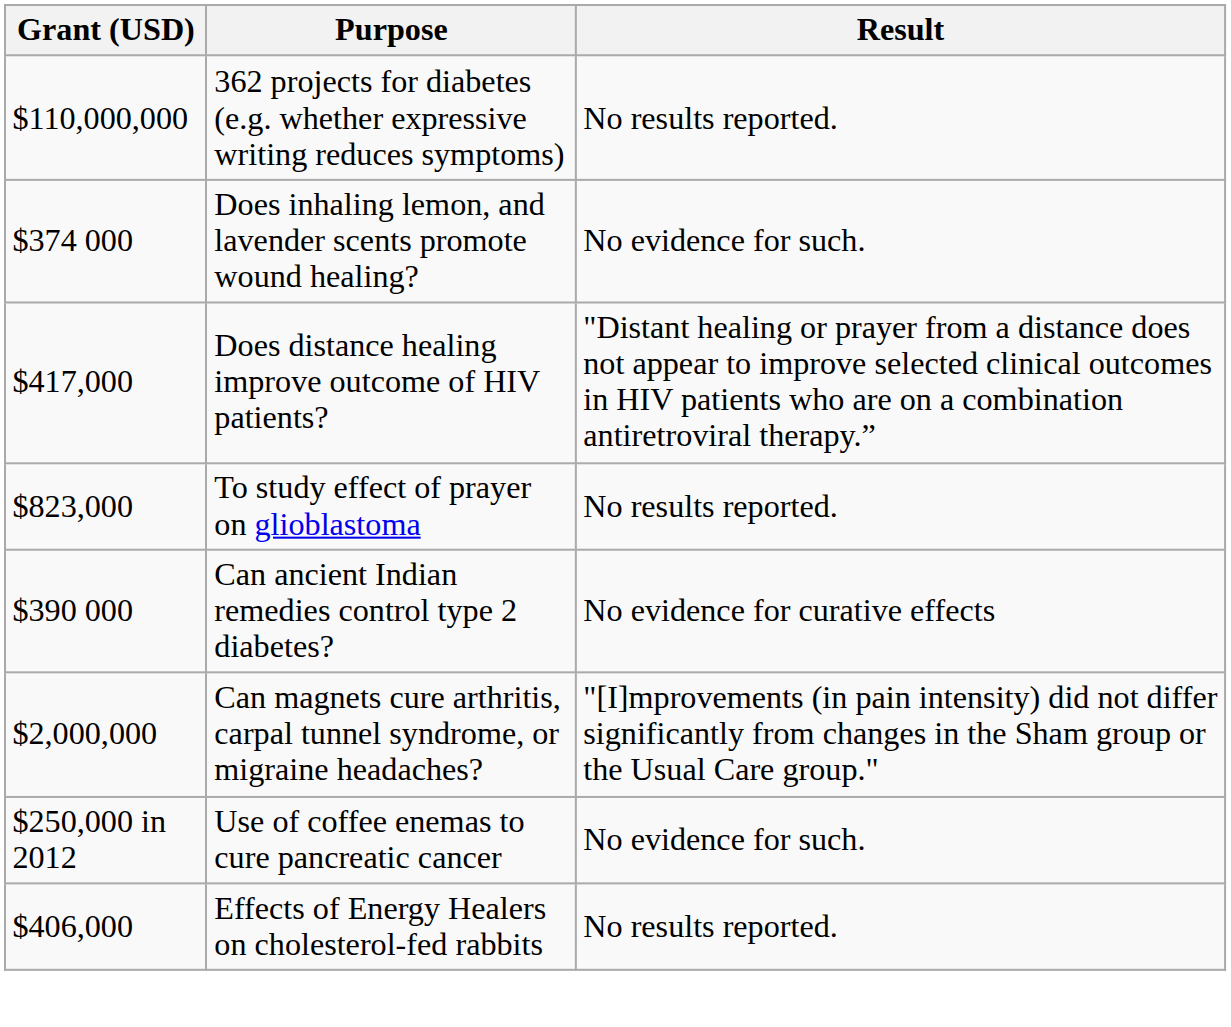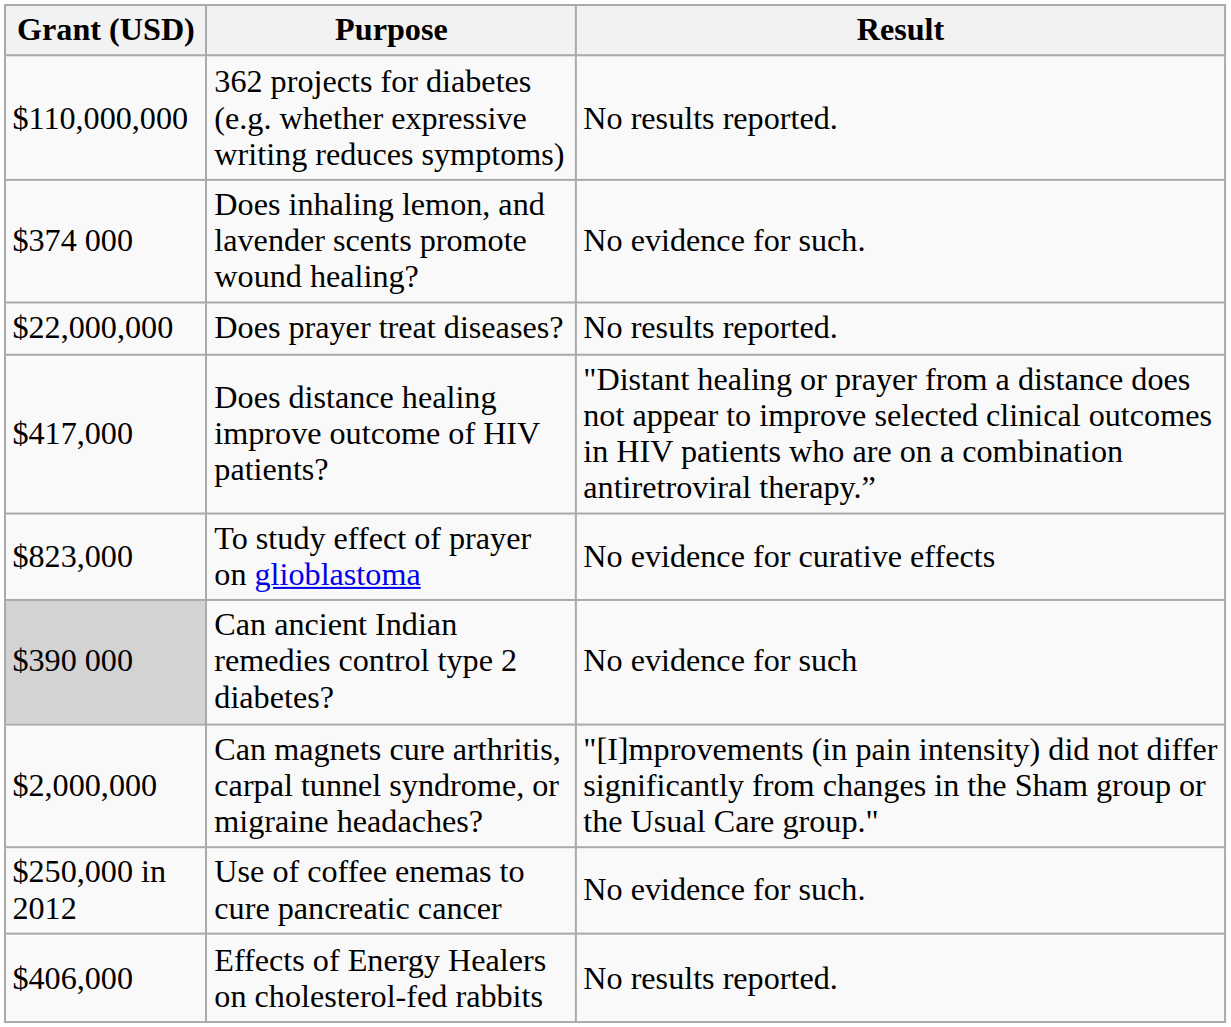+ row: $22,000,000 | Does prayer treat diseases? | No results reported.
To study effect of prayer on glioblastoma | Result: No results reported. -> No evidence for curative effects
Can ancient Indian remedies control type 2 diabetes? | Grant (USD): no background -> lightgrey background
Can ancient Indian remedies control type 2 diabetes? | Result: No evidence for curative effects -> No evidence for such
